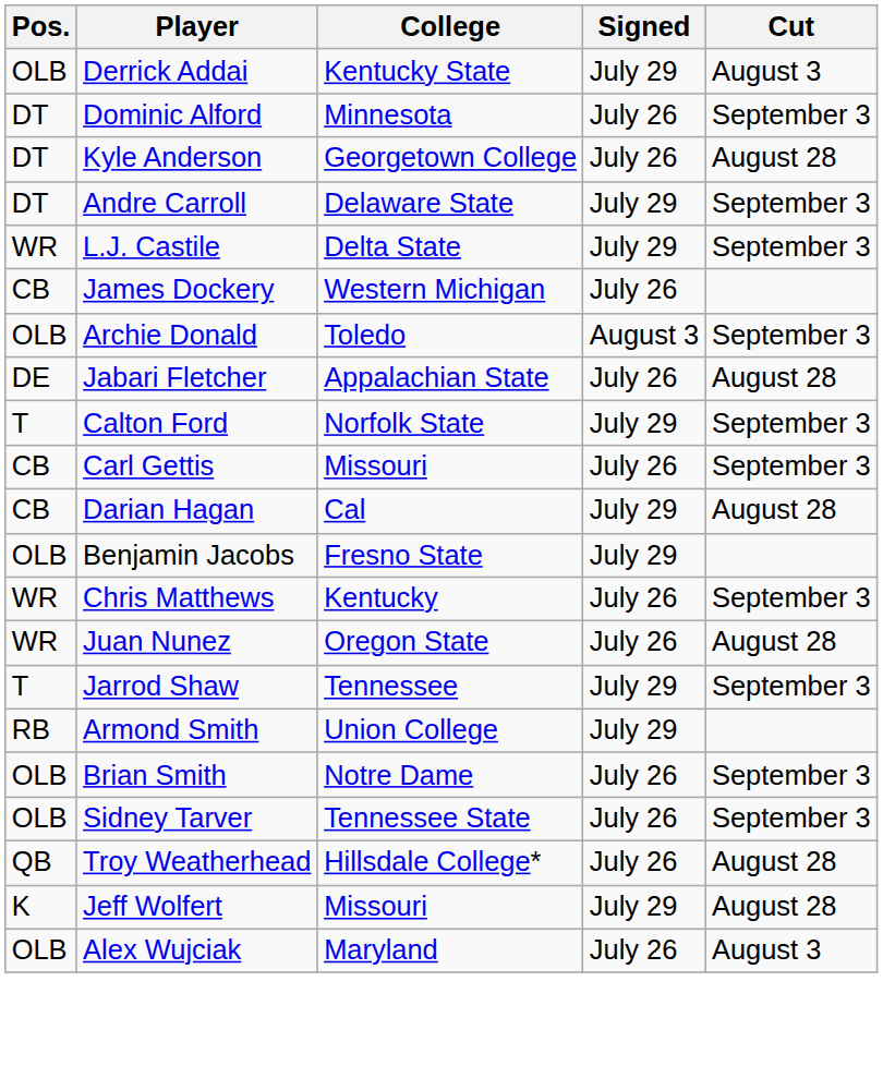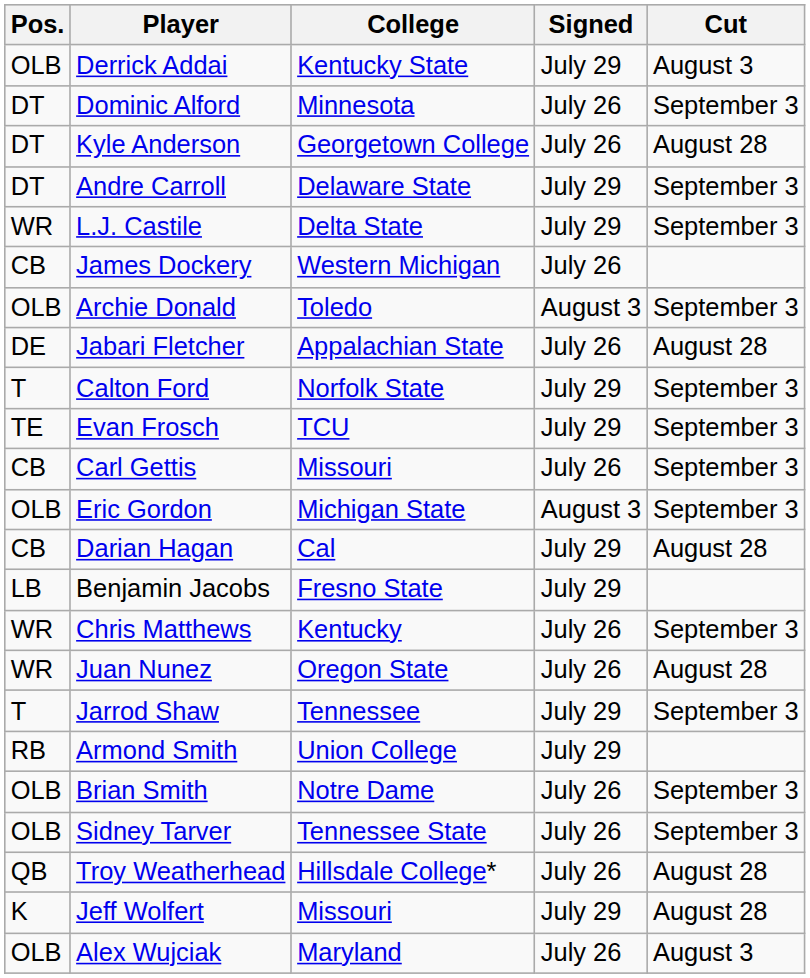+ row: TE | Evan Frosch | TCU | July 29 | September 3
+ row: OLB | Eric Gordon | Michigan State | August 3 | September 3
Benjamin Jacobs | Pos.: OLB -> LB
